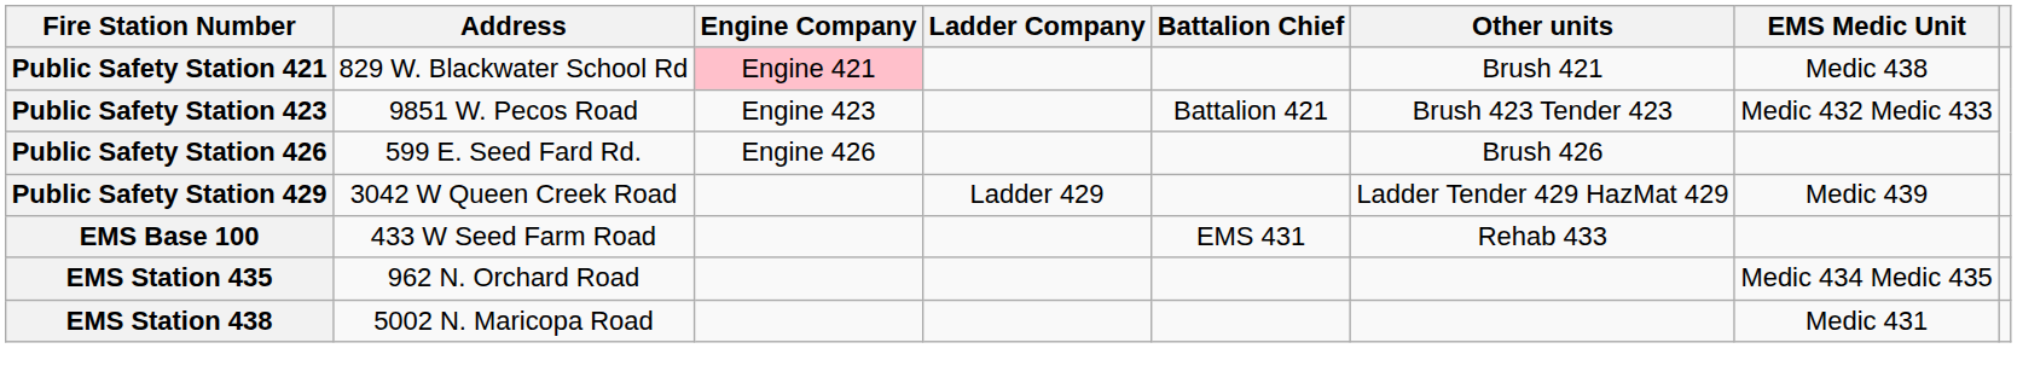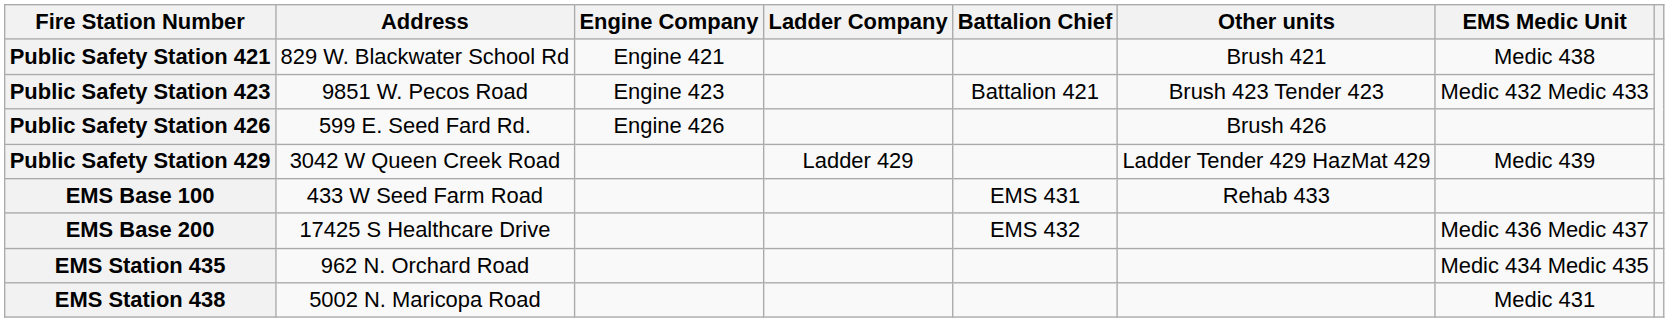Public Safety Station 421 | Engine Company: pink background -> no background
+ row: EMS Base 200 | 17425 S Healthcare Drive | EMS 432 | Medic 436 Medic 437
